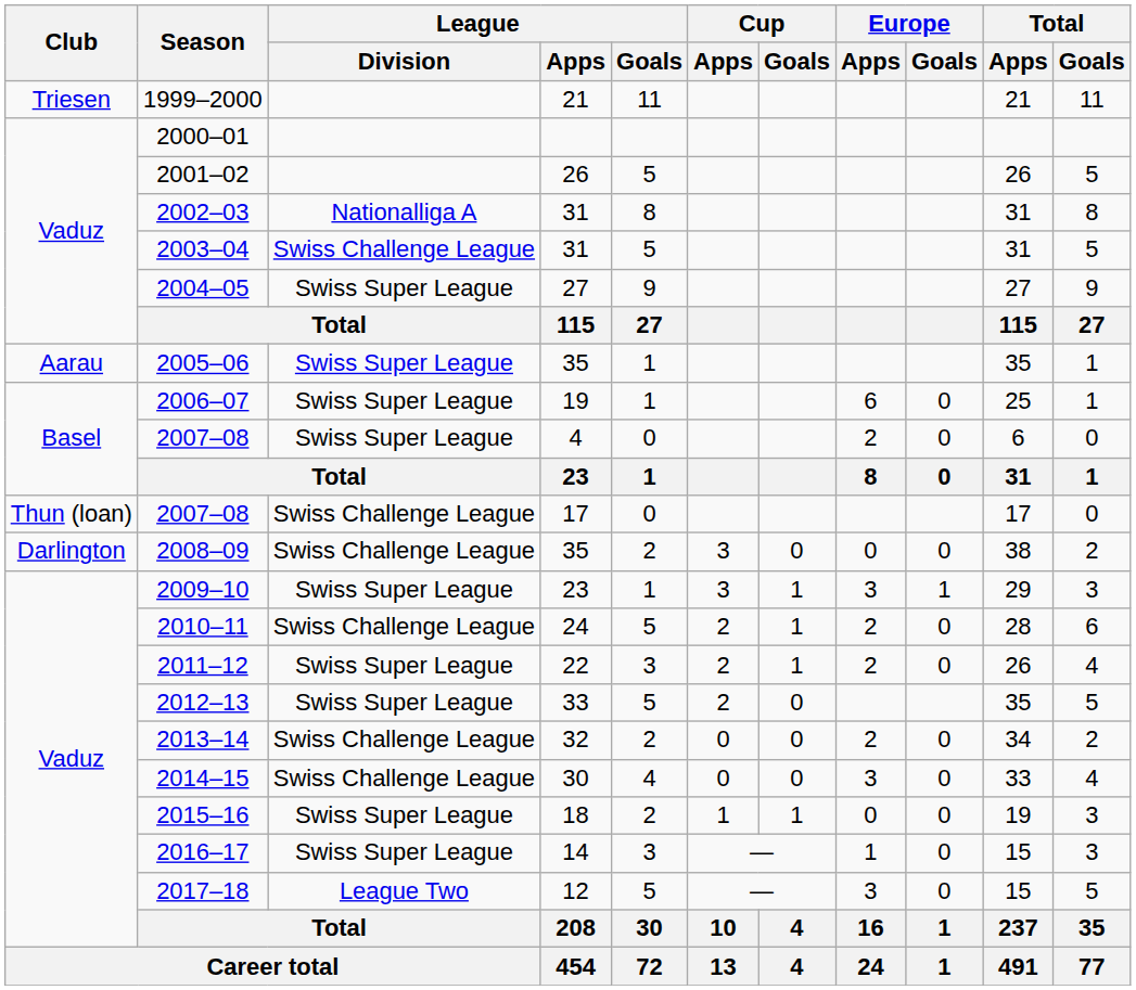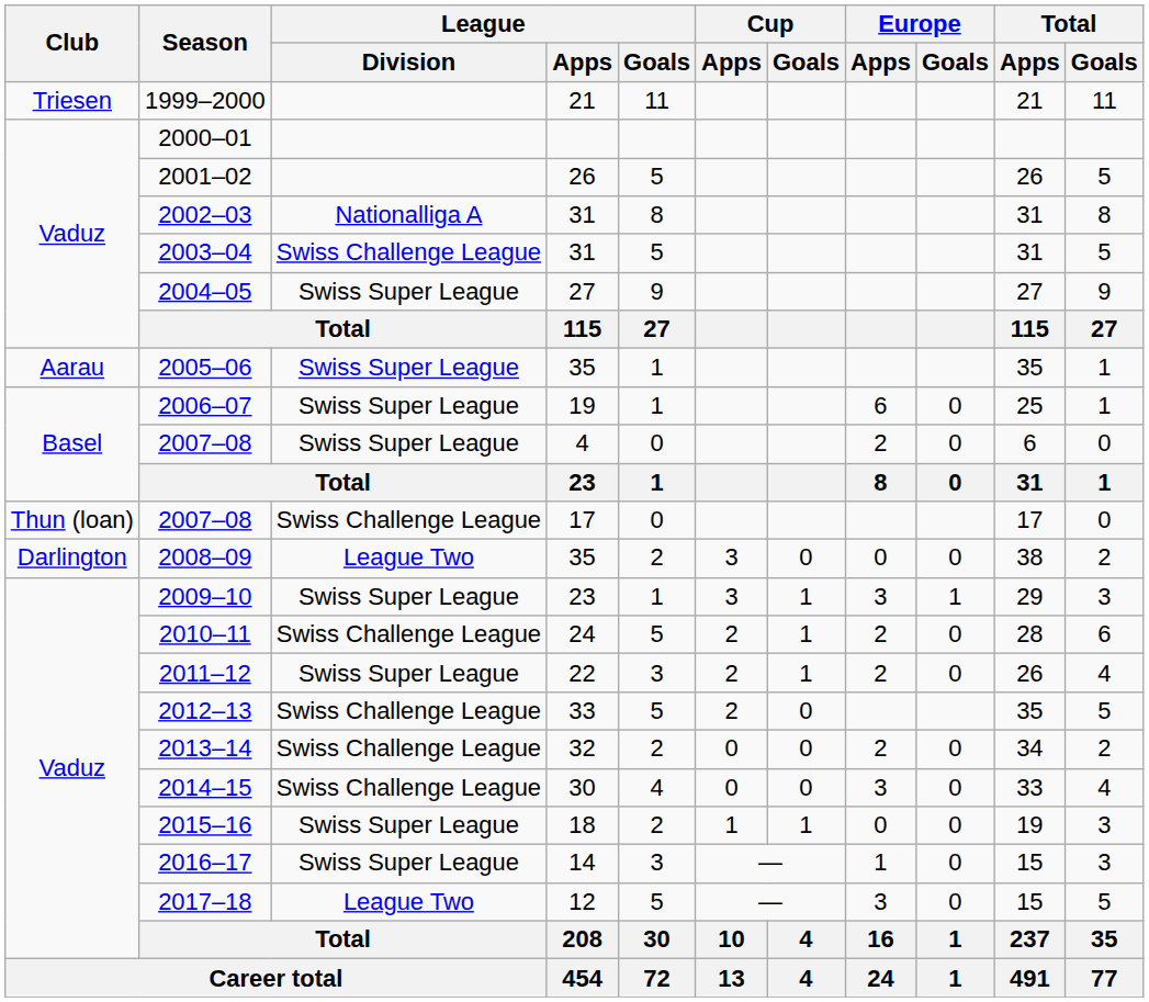2008–09 | League / Division: Swiss Challenge League -> League Two
2012–13 | League / Division: Swiss Super League -> Swiss Challenge League
